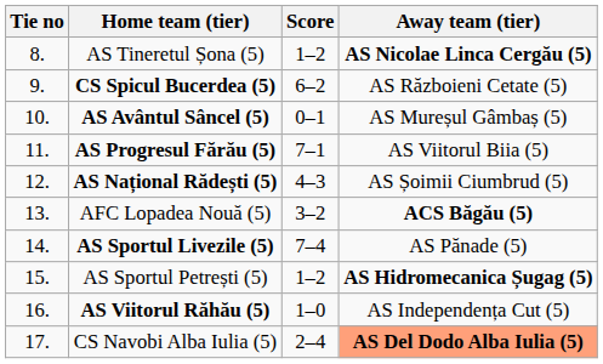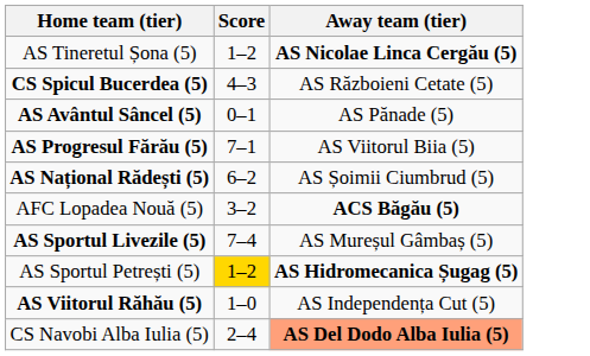- column: Tie no | 8. | 9. | 10. | 11. | 12. | 13. | 14. | 15. | 16. | 17.
CS Spicul Bucerdea (5) | Score: 6–2 -> 4–3
AS Avântul Sâncel (5) | Away team (tier): AS Mureșul Gâmbaș (5) -> AS Pănade (5)
AS Național Rădești (5) | Score: 4–3 -> 6–2
AS Sportul Livezile (5) | Away team (tier): AS Pănade (5) -> AS Mureșul Gâmbaș (5)
AS Sportul Petrești (5) | Score: no background -> gold background
